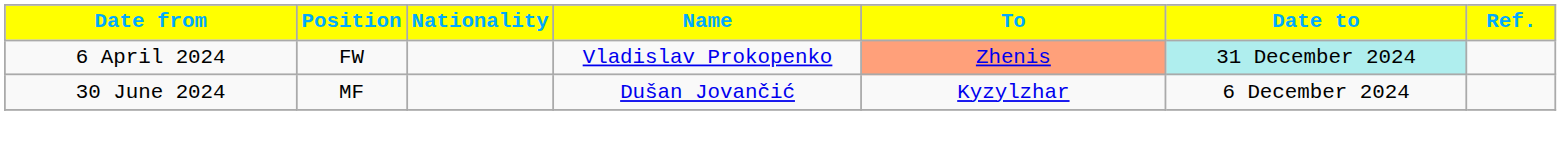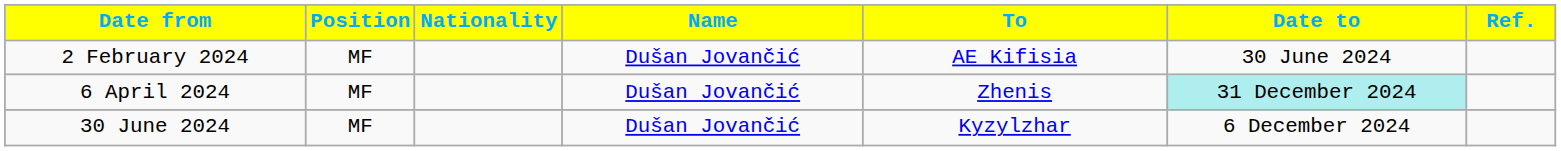+ row: 2 February 2024 | MF | Dušan Jovančić | AE Kifisia | 30 June 2024
6 April 2024 | Position: FW -> MF
6 April 2024 | Name: Vladislav Prokopenko -> Dušan Jovančić
6 April 2024 | To: lightsalmon background -> no background
